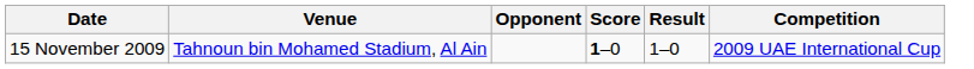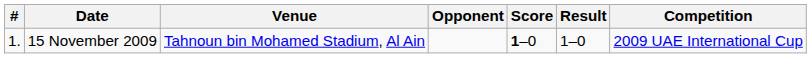+ column: # | 1.
